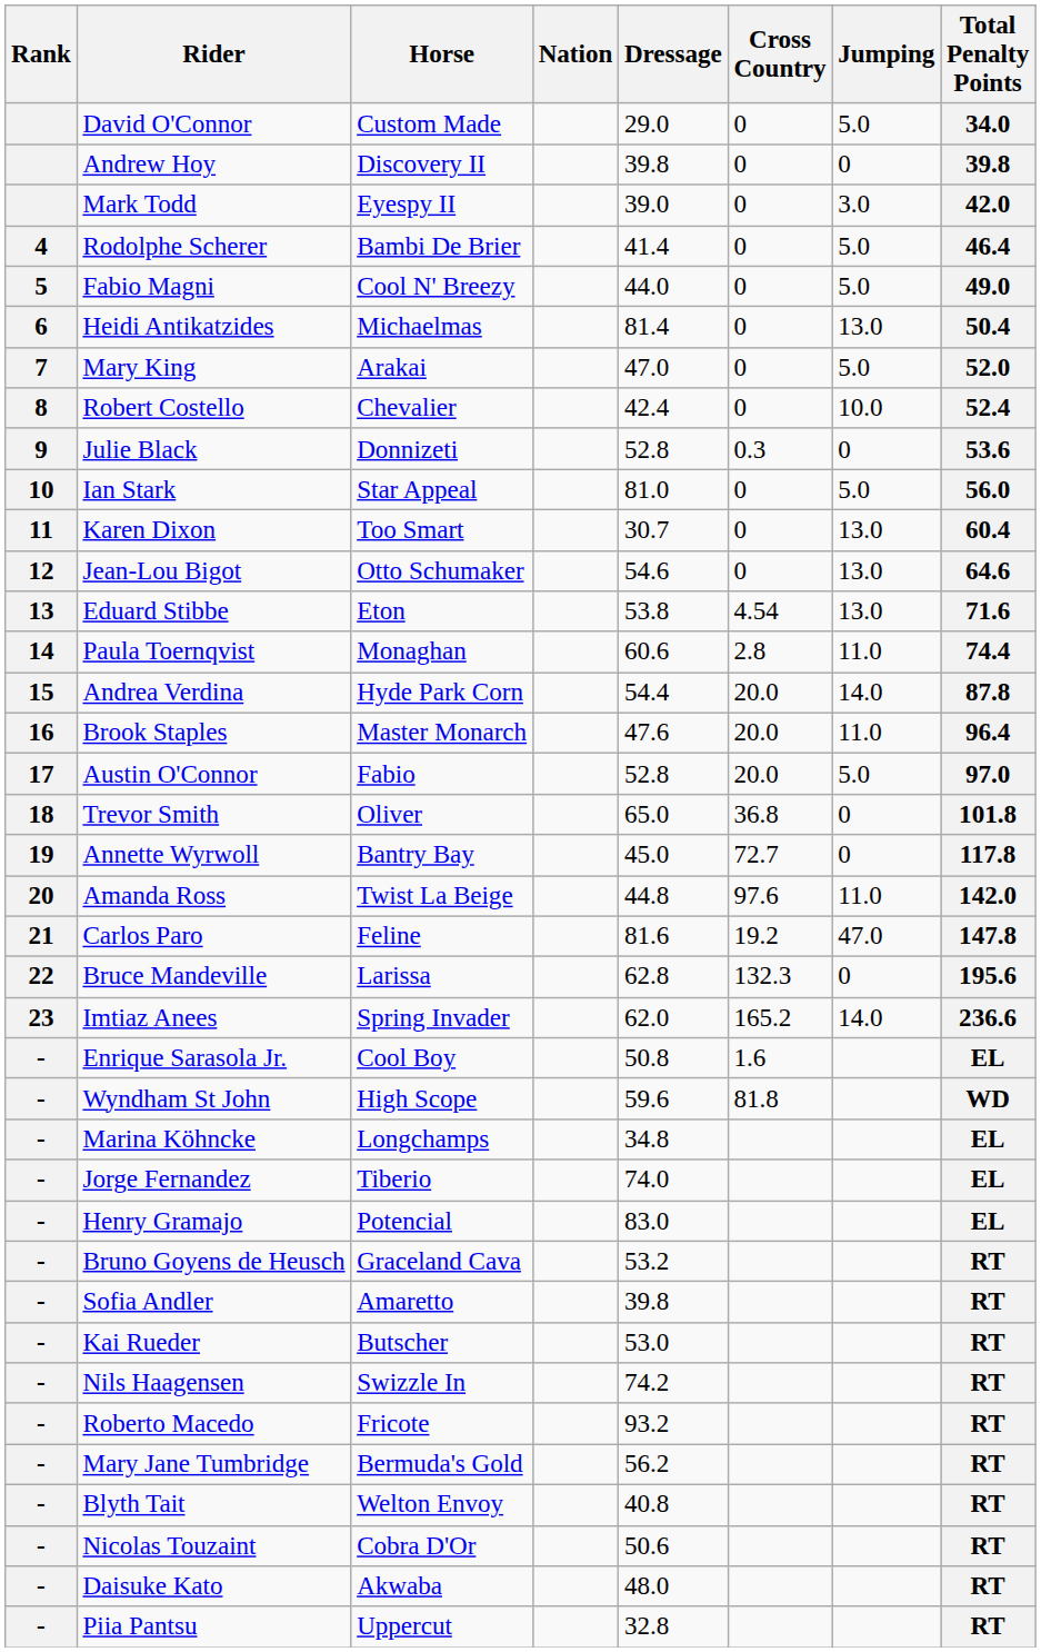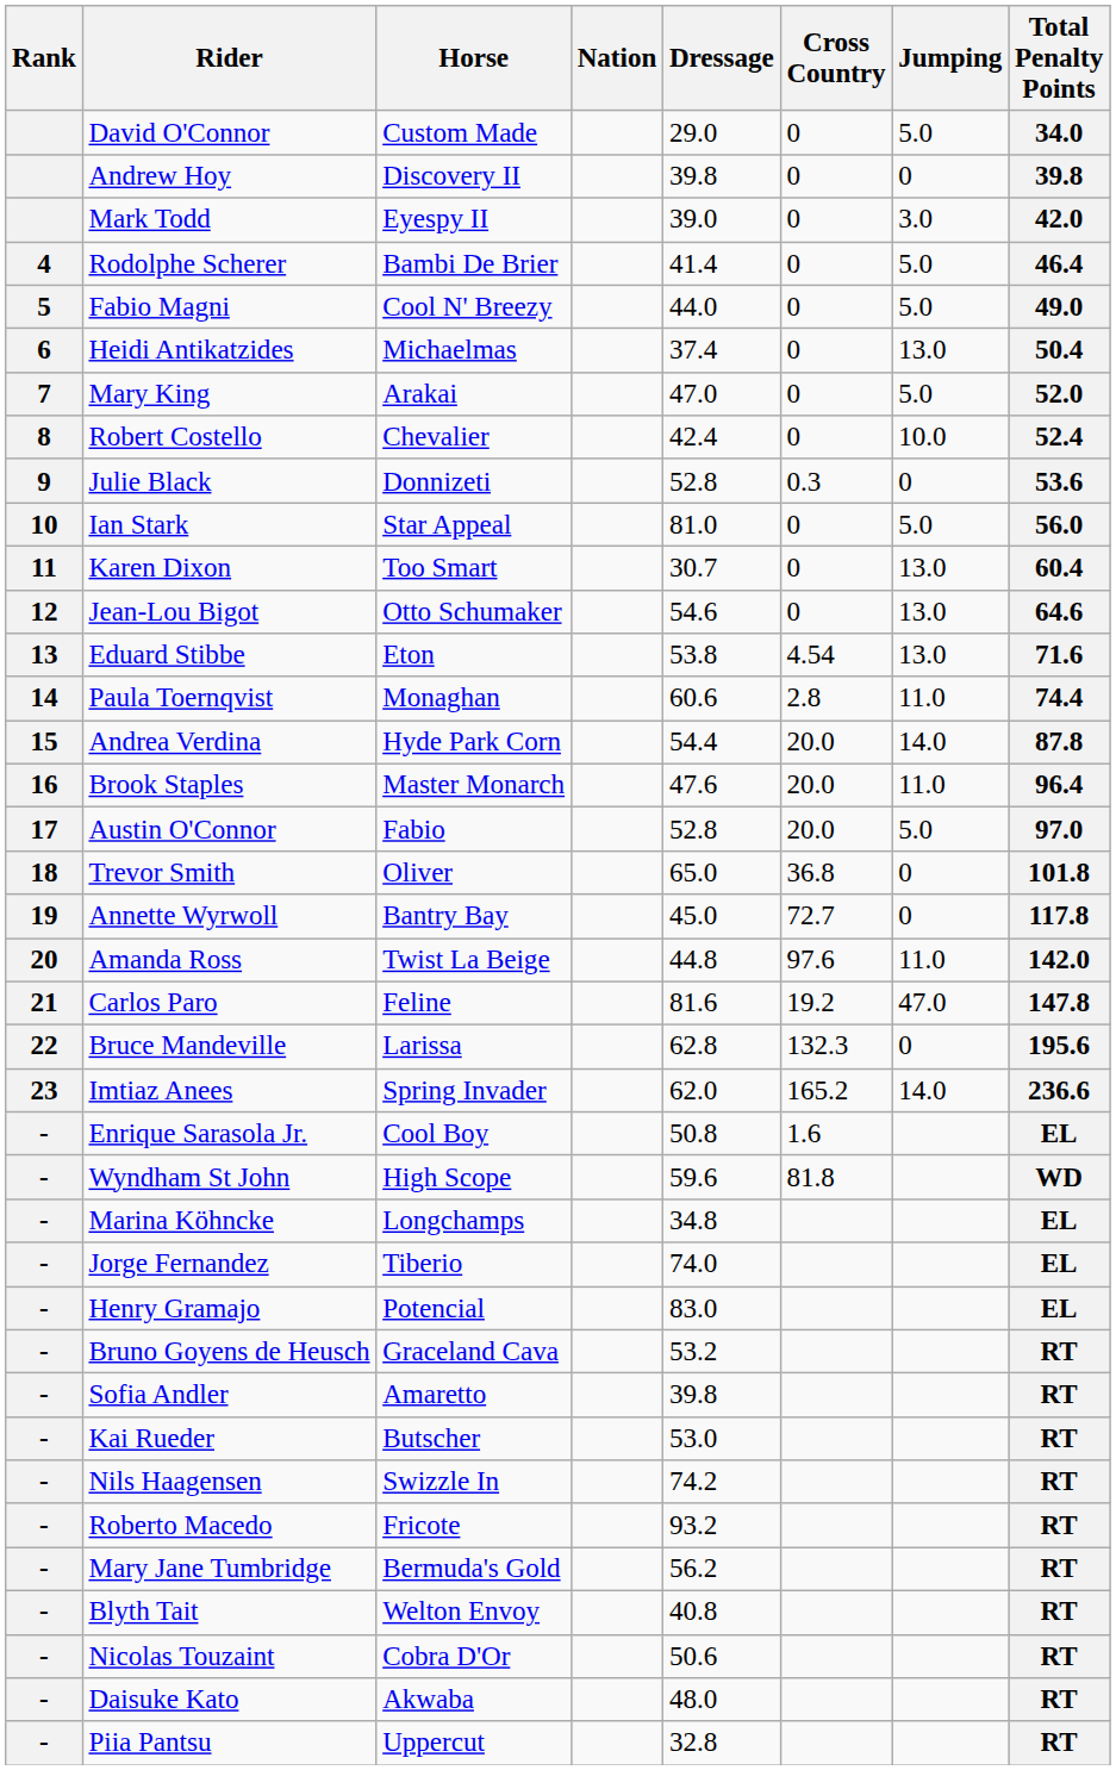Heidi Antikatzides | Dressage: 81.4 -> 37.4
